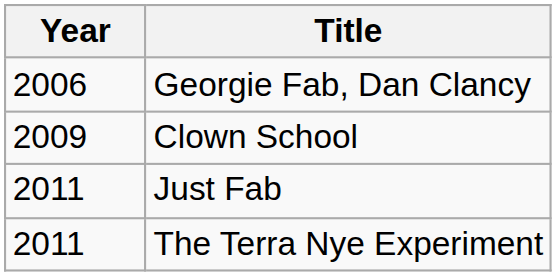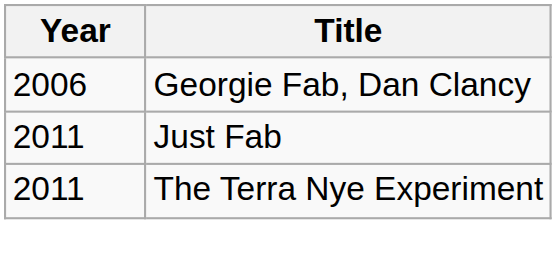- row: 2009 | Clown School
